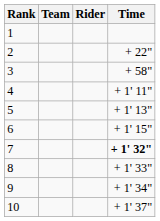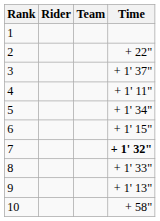columns swapped: Rider <-> Team
3 | Time: + 58" -> + 1' 37"
5 | Time: + 1' 13" -> + 1' 34"
9 | Time: + 1' 34" -> + 1' 13"
10 | Time: + 1' 37" -> + 58"
